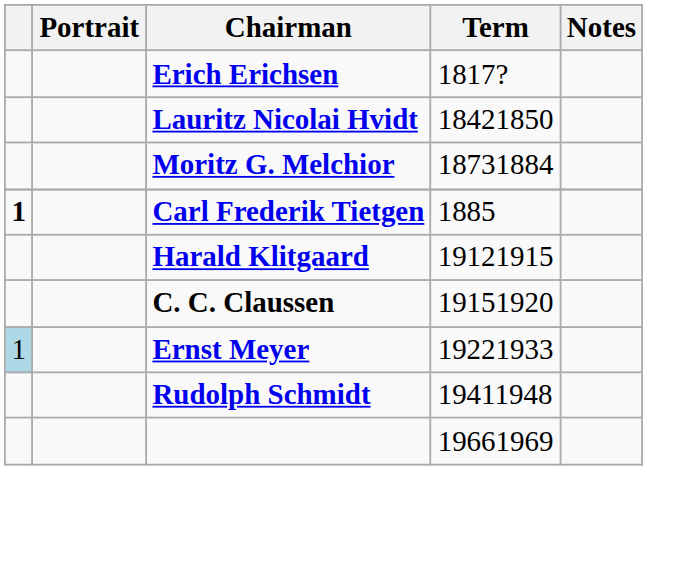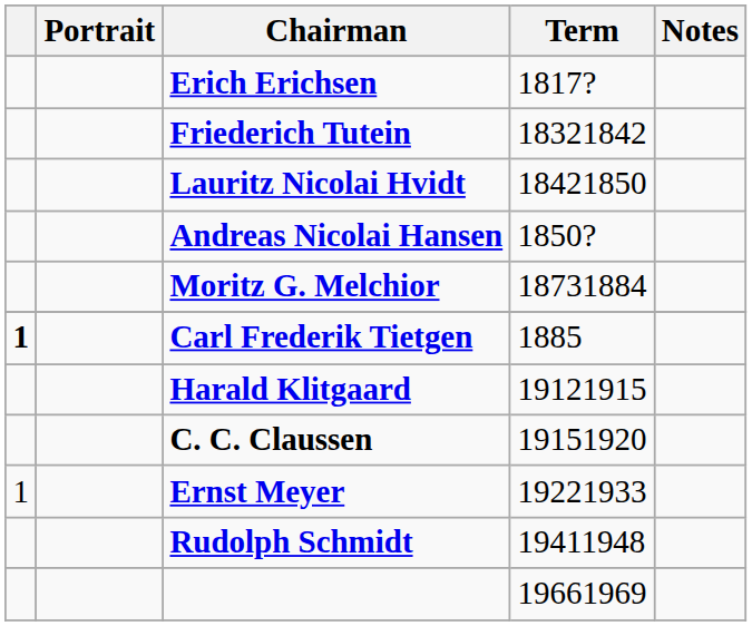+ row: Friederich Tutein | 18321842
+ row: Andreas Nicolai Hansen | 1850?
Ernst Meyer | column 1: lightblue background -> no background
